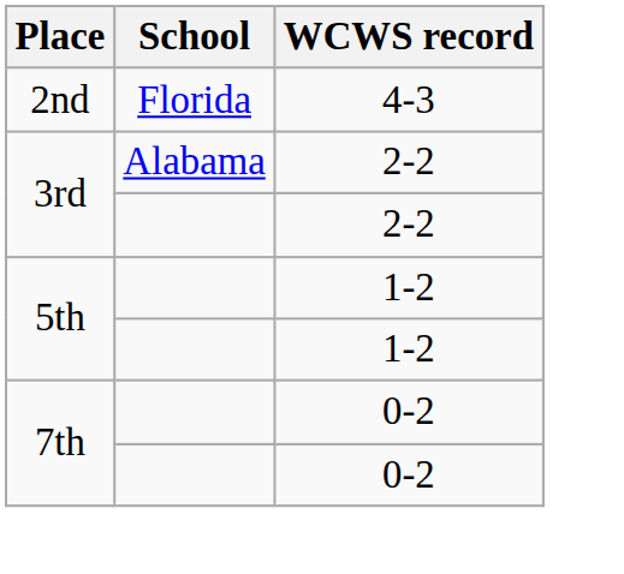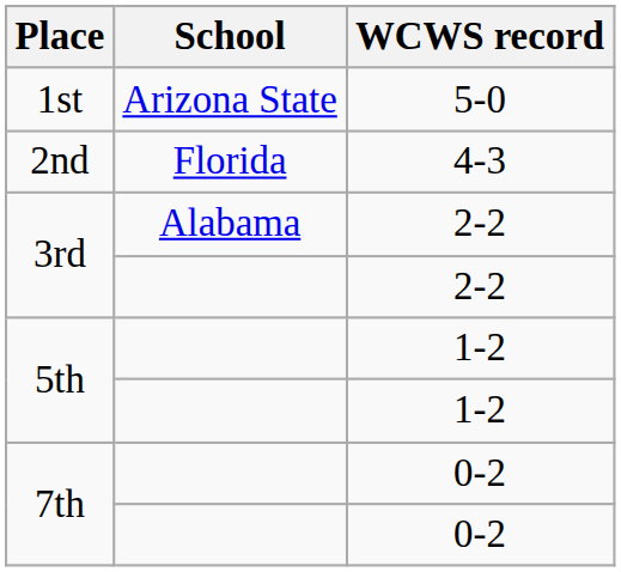+ row: 1st | Arizona State | 5-0
